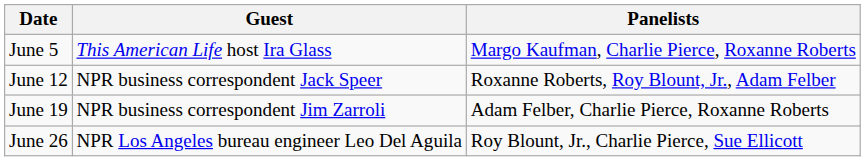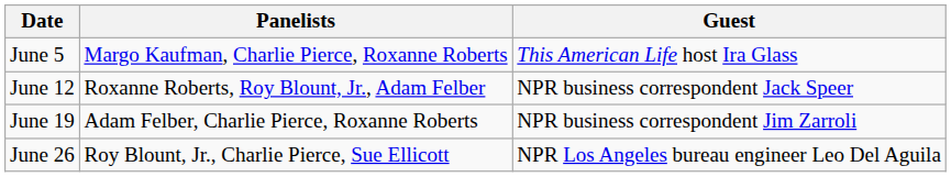columns swapped: Guest <-> Panelists
